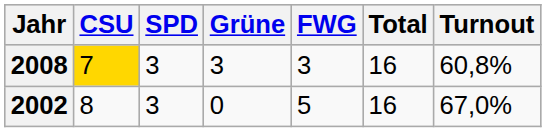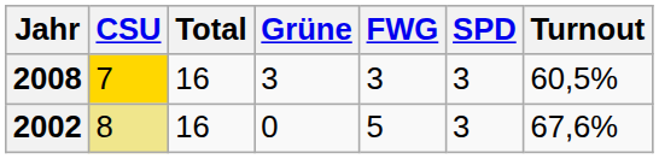columns swapped: SPD <-> Total
2008 | Turnout: 60,8% -> 60,5%
2002 | CSU: no background -> khaki background
2002 | Turnout: 67,0% -> 67,6%
